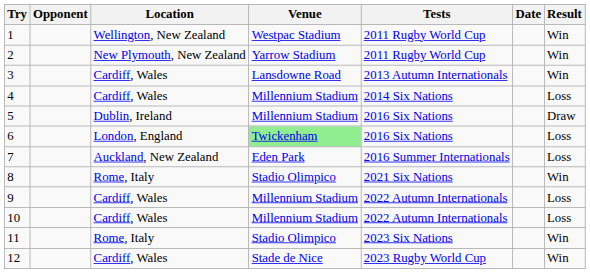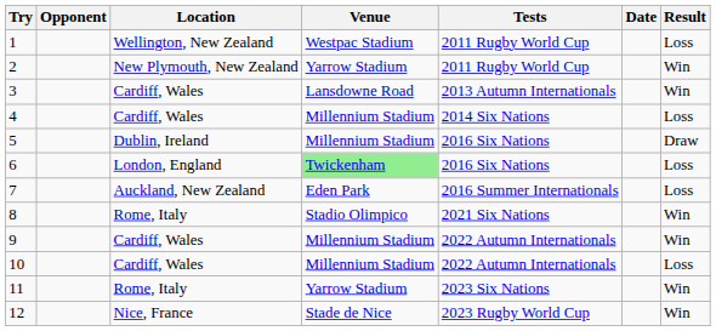1 | Result: Win -> Loss
9 | Result: Loss -> Win
11 | Venue: Stadio Olimpico -> Yarrow Stadium
12 | Location: Cardiff, Wales -> Nice, France
